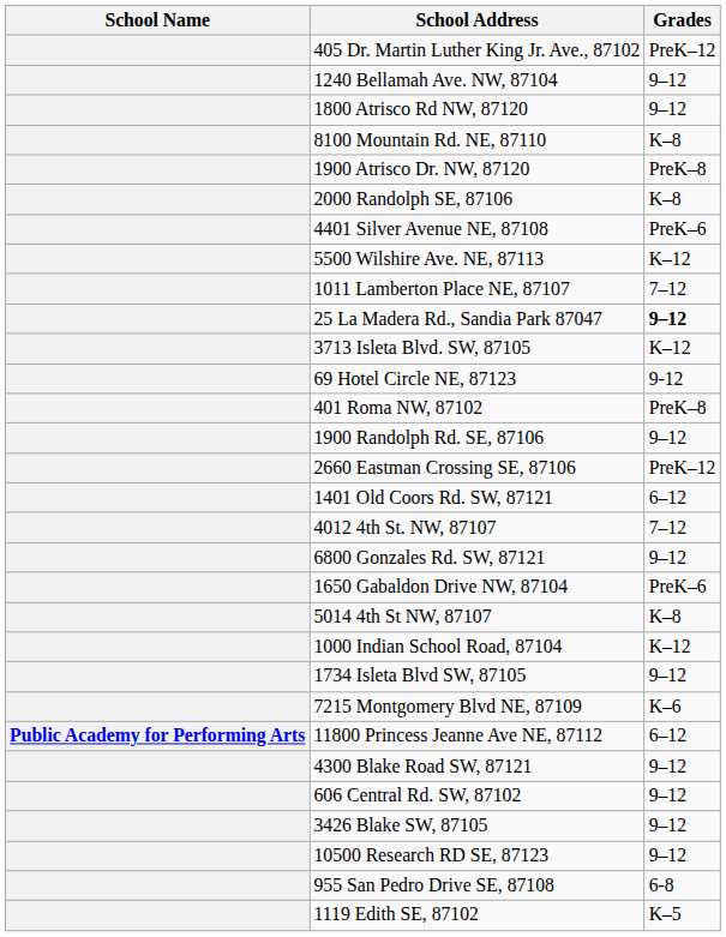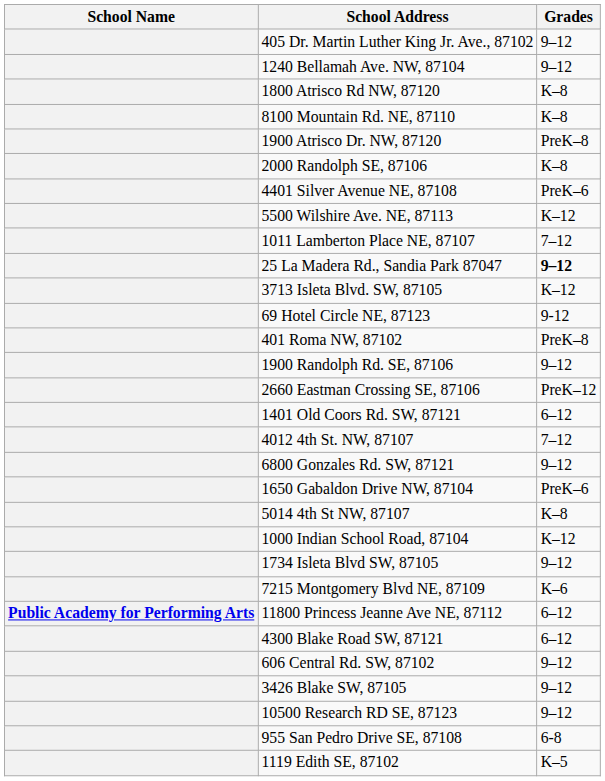405 Dr. Martin Luther King Jr. Ave., 87102 | Grades: PreK–12 -> 9–12
1800 Atrisco Rd NW, 87120 | Grades: 9–12 -> K–8
4300 Blake Road SW, 87121 | Grades: 9–12 -> 6–12
